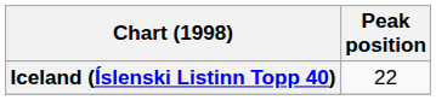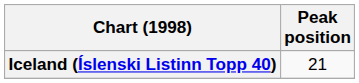Iceland (Íslenski Listinn Topp 40) | Peak position: 22 -> 21
